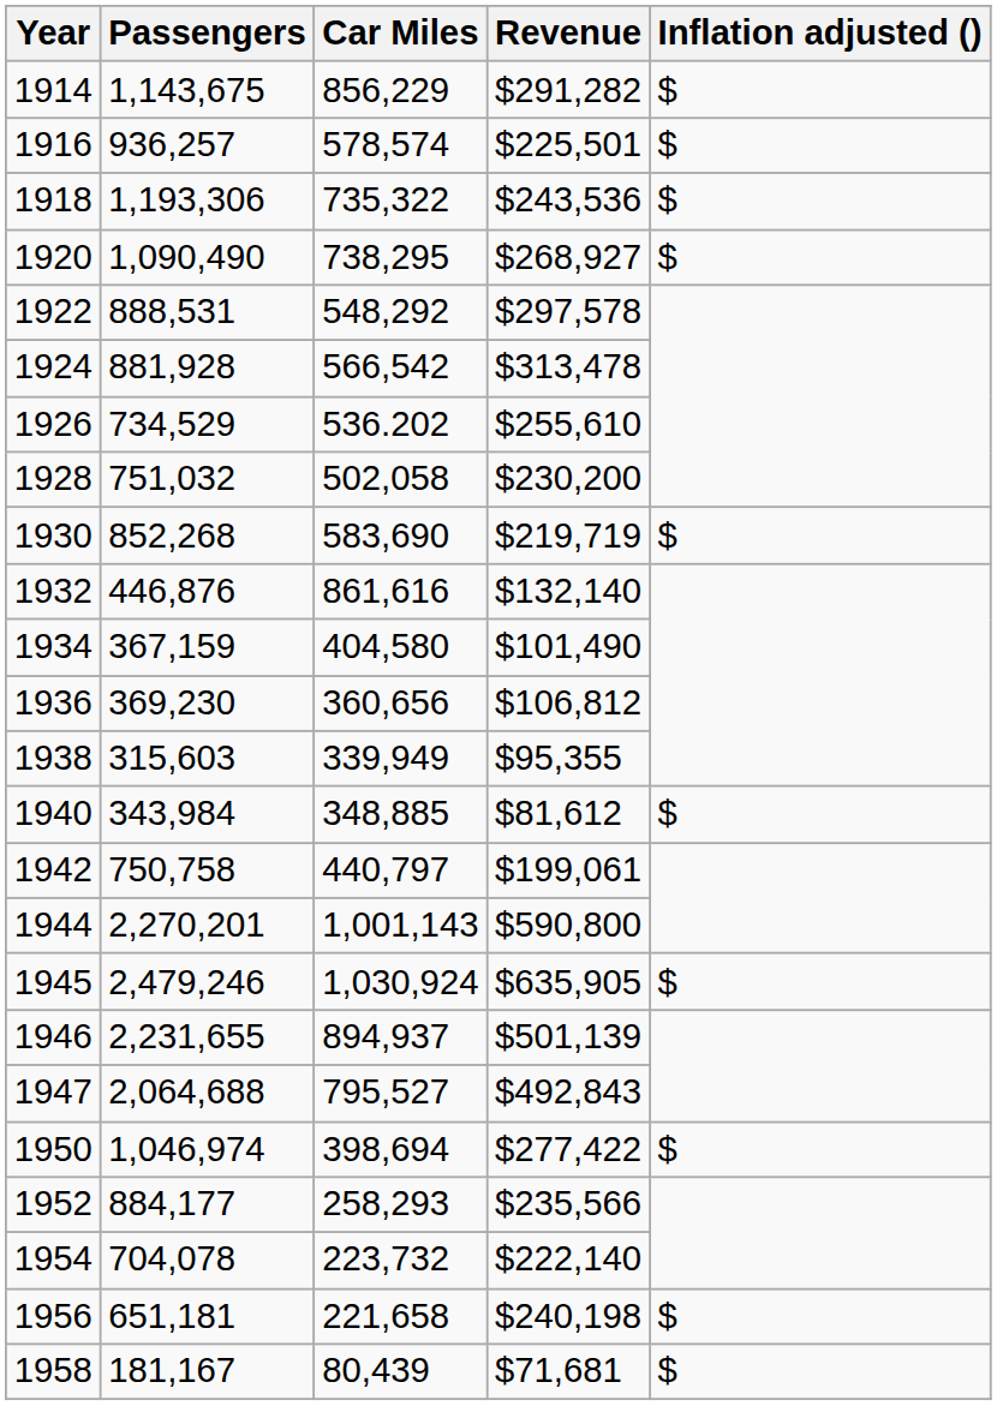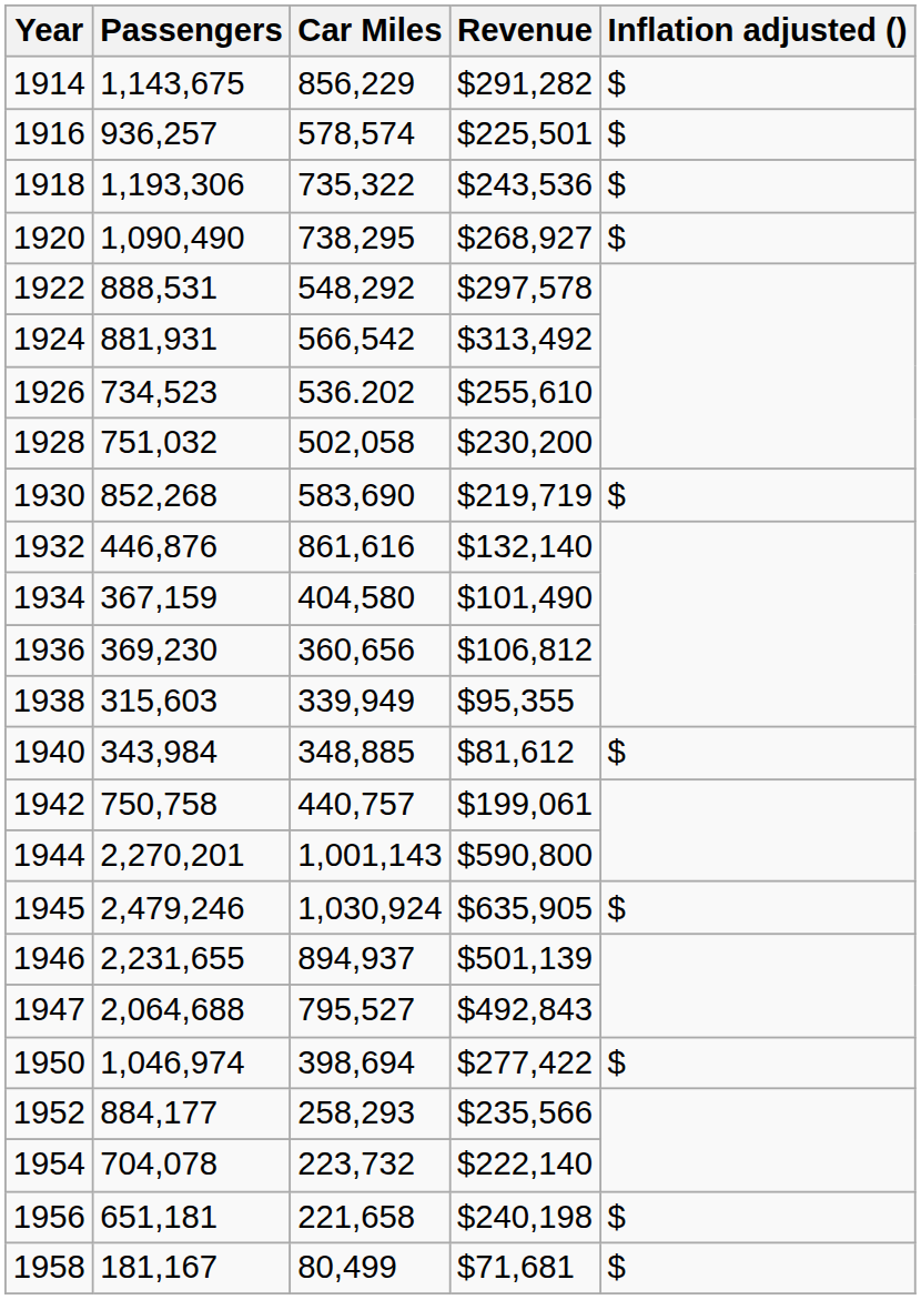1924 | Passengers: 881,928 -> 881,931
1924 | Revenue: $313,478 -> $313,492
1926 | Passengers: 734,529 -> 734,523
1942 | Car Miles: 440,797 -> 440,757
1958 | Car Miles: 80,439 -> 80,499
